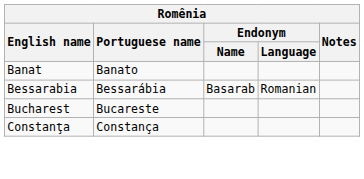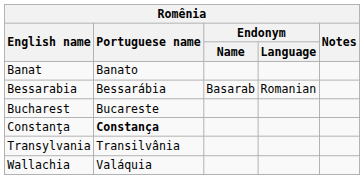Constanţa | Portuguese name: normal -> bold
+ row: Transylvania | Transilvânia
+ row: Wallachia | Valáquia
